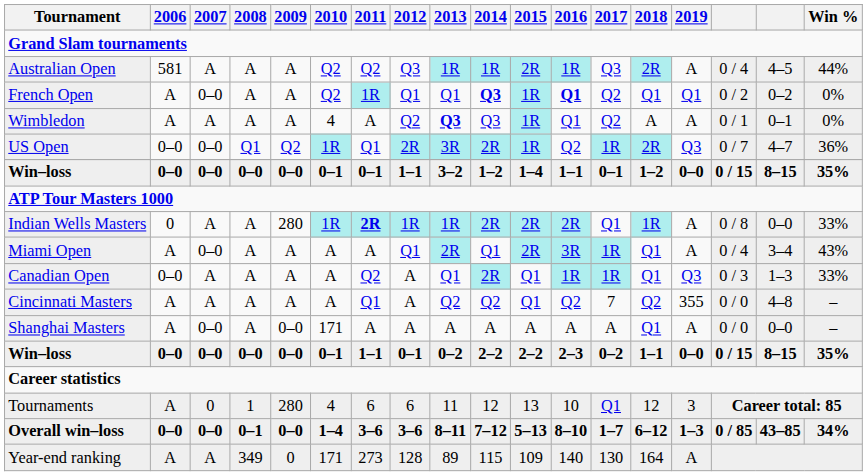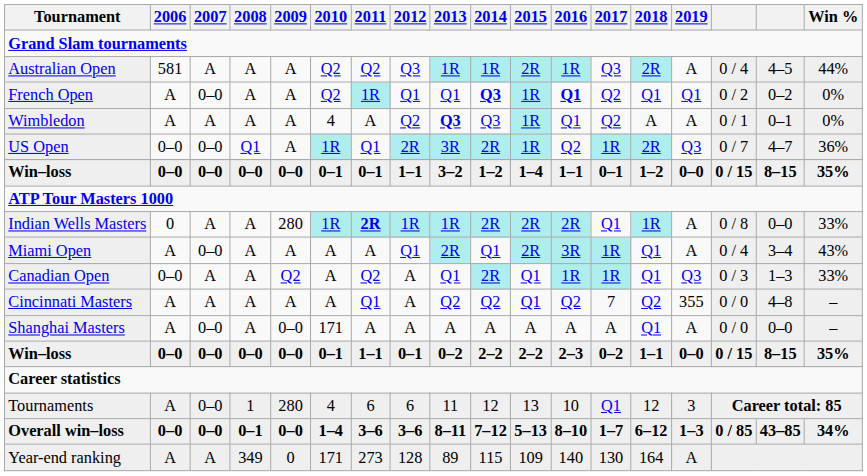US Open | 2009: Q2 -> A
Canadian Open | 2009: A -> Q2
Tournaments | 2007: 0 -> 0–0
